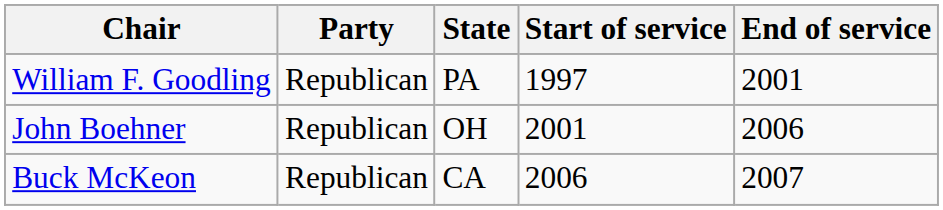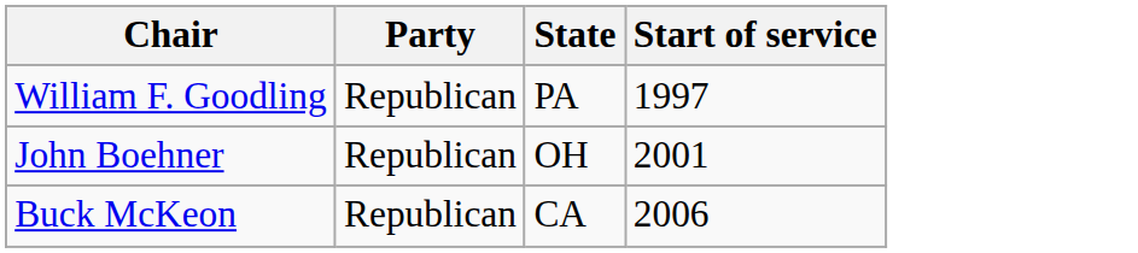- column: End of service | 2001 | 2006 | 2007
